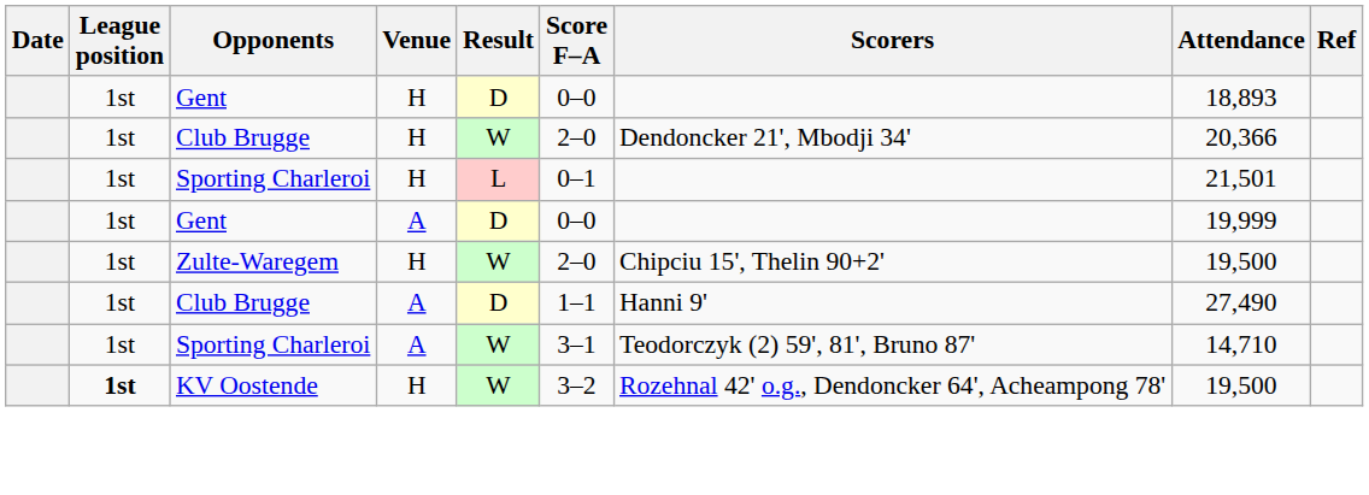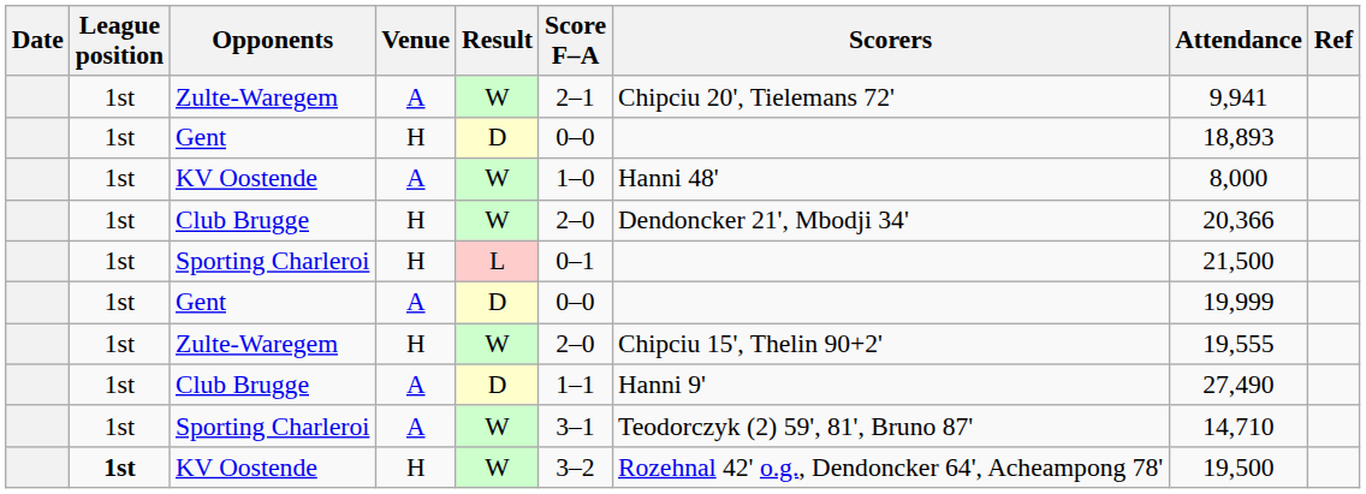+ row: 1st | Zulte-Waregem | A | W | 2–1 | Chipciu 20', Tielemans 72' | 9,941
+ row: 1st | KV Oostende | A | W | 1–0 | Hanni 48' | 8,000
Sporting Charleroi / H | Attendance: 21,501 -> 21,500
Zulte-Waregem / H | Attendance: 19,500 -> 19,555
